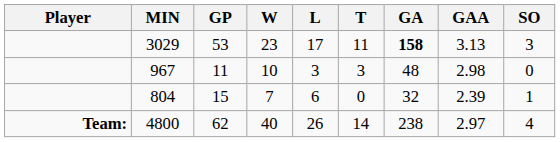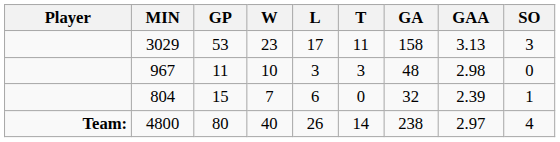3029 | GA: bold -> normal
4800 | GP: 62 -> 80
